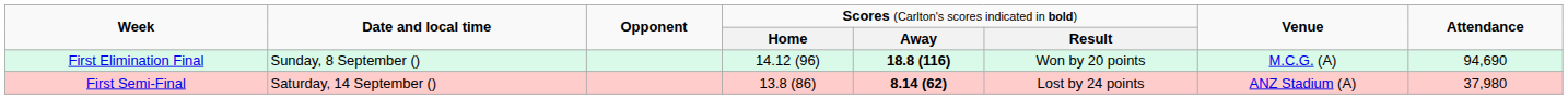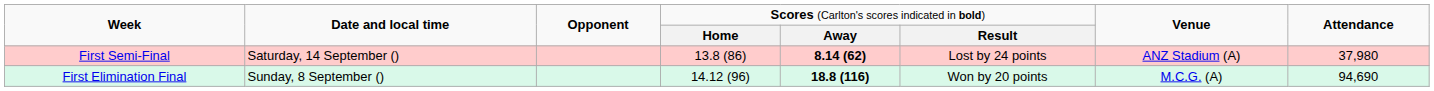rows swapped: First Elimination Final <-> First Semi-Final
